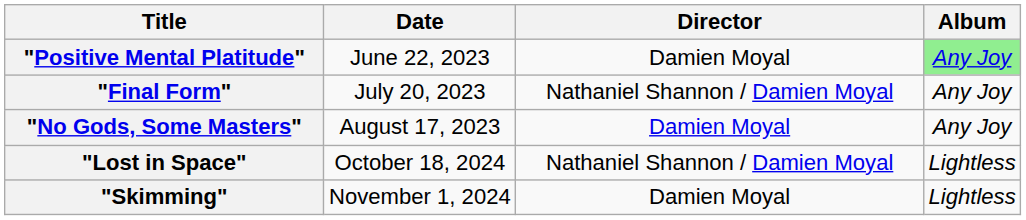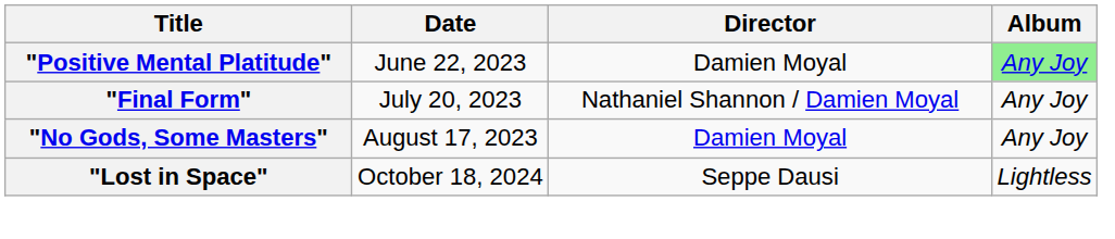"Lost in Space" | Director: Nathaniel Shannon / Damien Moyal -> Seppe Dausi
- row: "Skimming" | November 1, 2024 | Damien Moyal | Lightless
